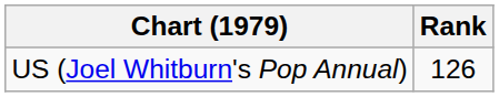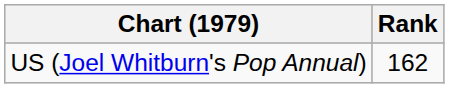US (Joel Whitburn's Pop Annual) | Rank: 126 -> 162
